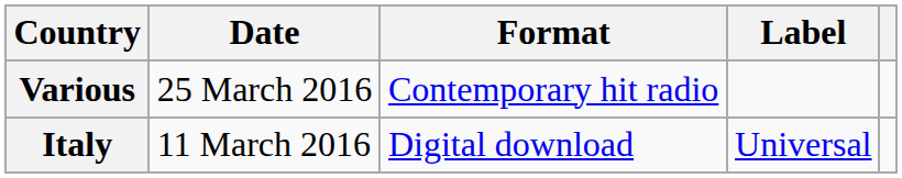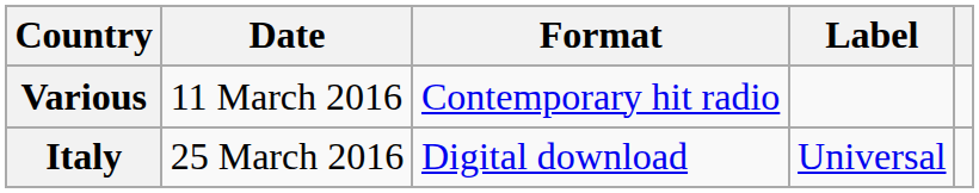Various | Date: 25 March 2016 -> 11 March 2016
Italy | Date: 11 March 2016 -> 25 March 2016
